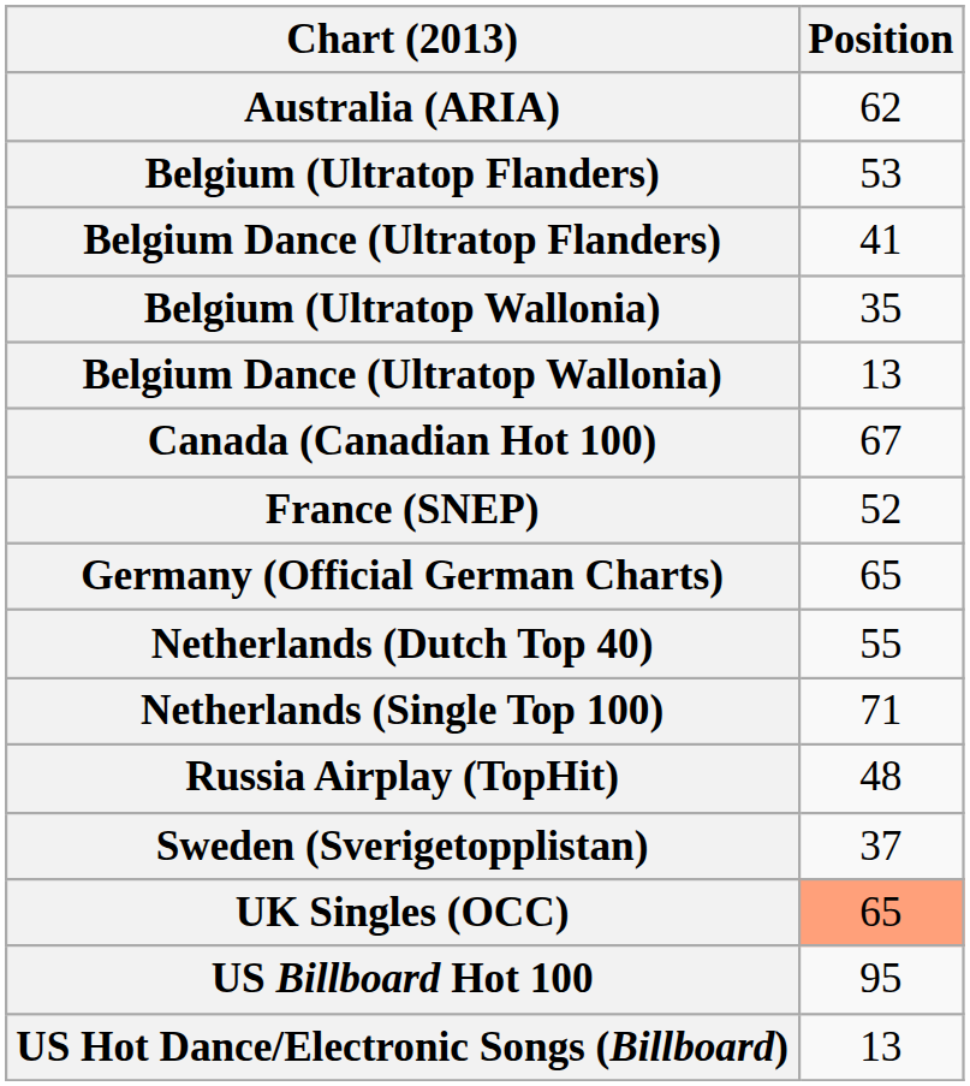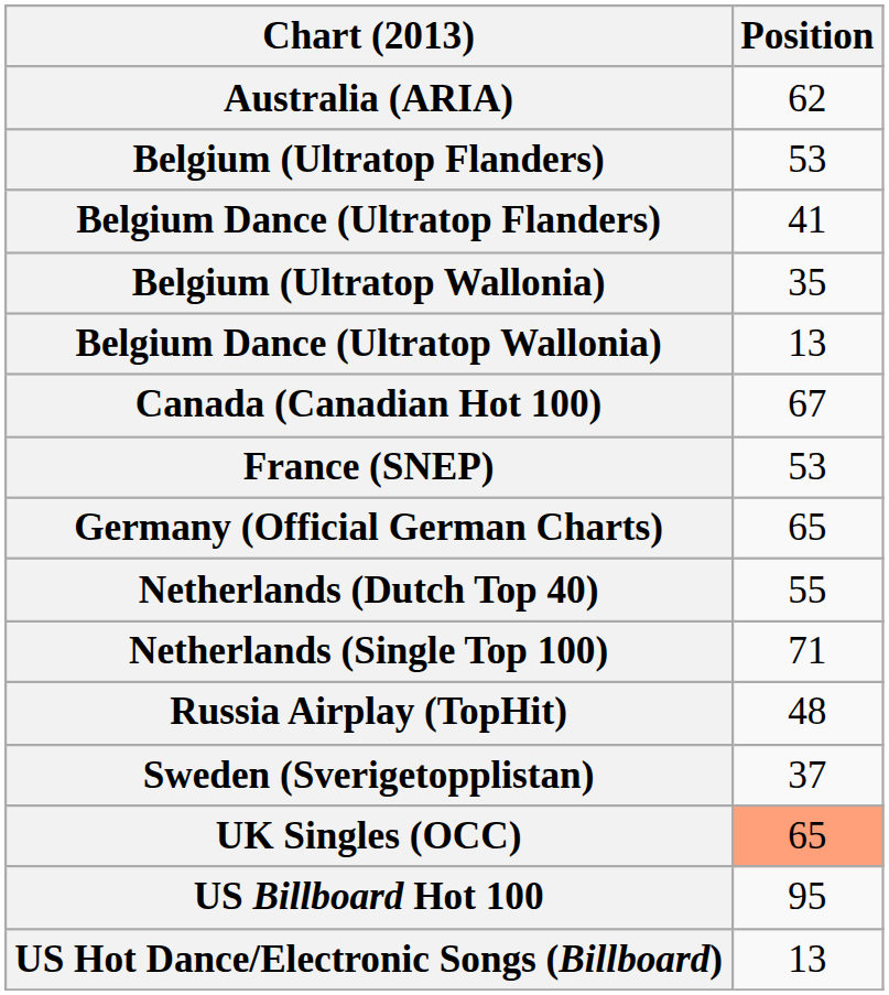France (SNEP) | Position: 52 -> 53
